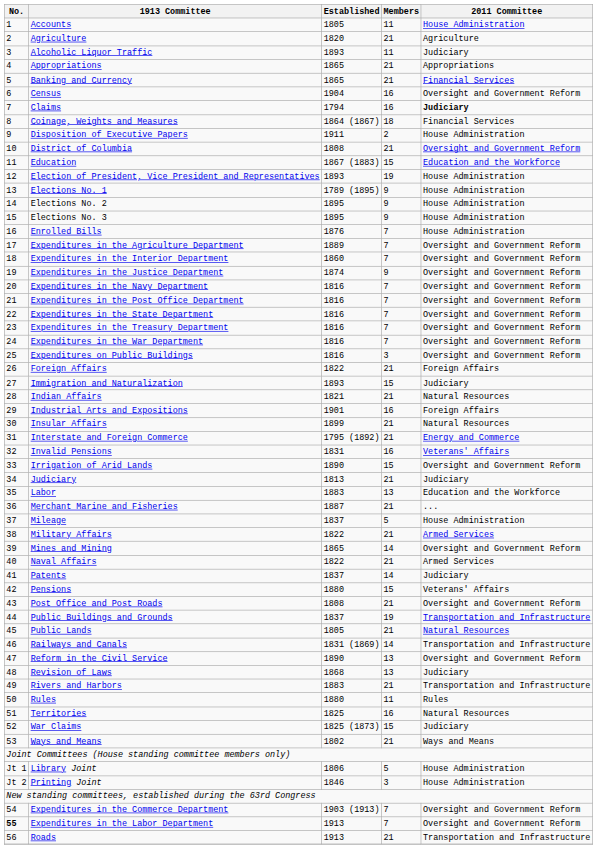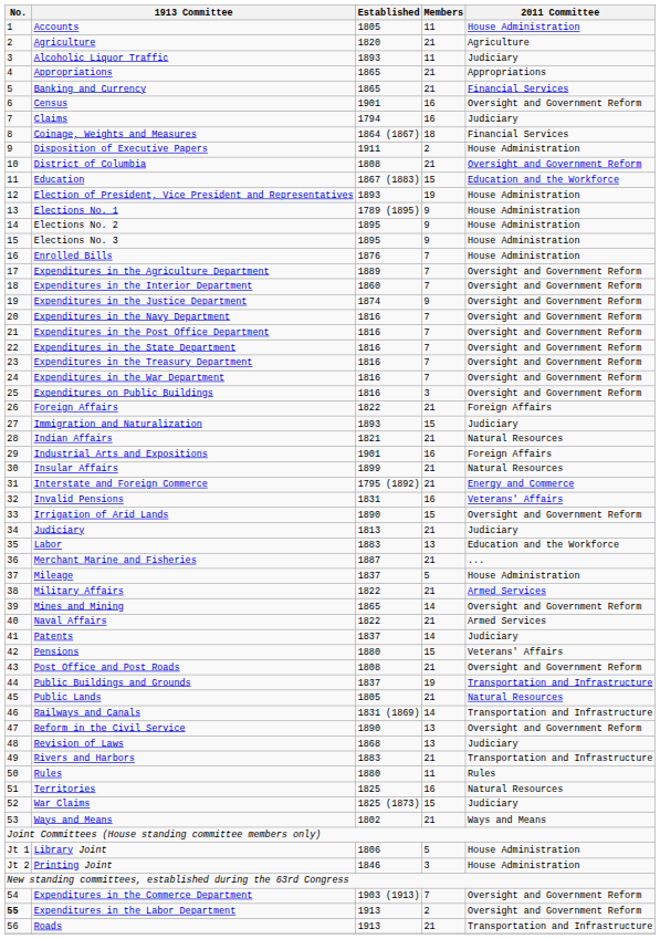Census | Established: 1904 -> 1901
Claims | 2011 Committee: bold -> normal
Expenditures in the Labor Department | Members: 7 -> 2
